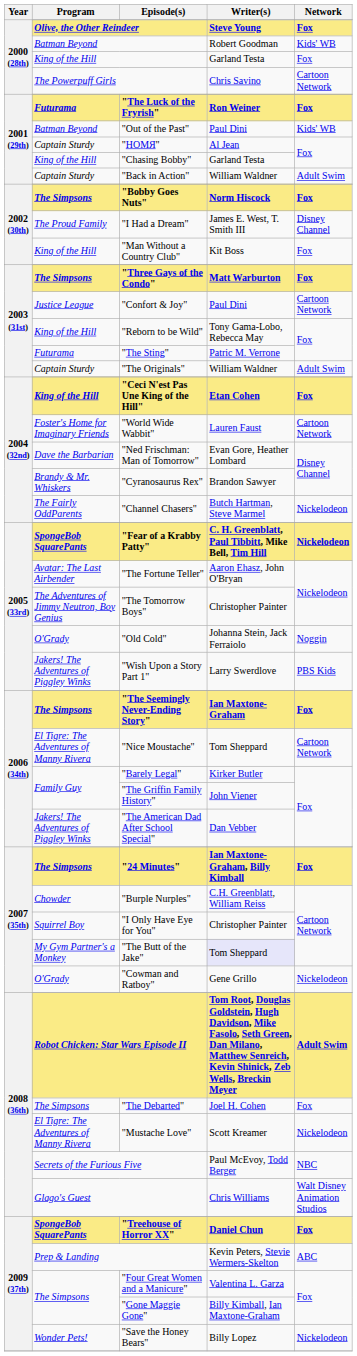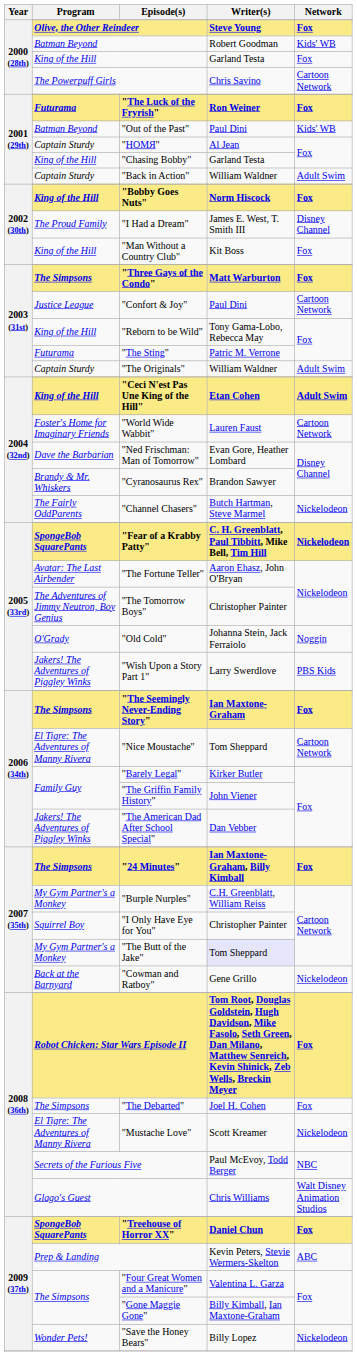"Bobby Goes Nuts" | Program: The Simpsons -> King of the Hill
"Ceci N'est Pas Une King of the Hill" | Network: Fox -> Adult Swim
"Burple Nurples" | Program: Chowder -> My Gym Partner's a Monkey
"Cowman and Ratboy" | Program: O'Grady -> Back at the Barnyard
Robot Chicken: Star Wars Episode II | Network: Adult Swim -> Fox
